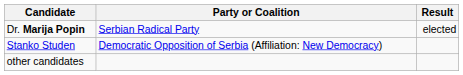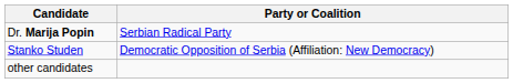- column: Result | elected
